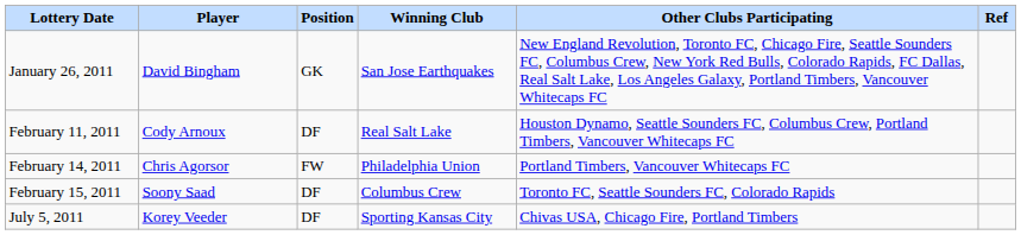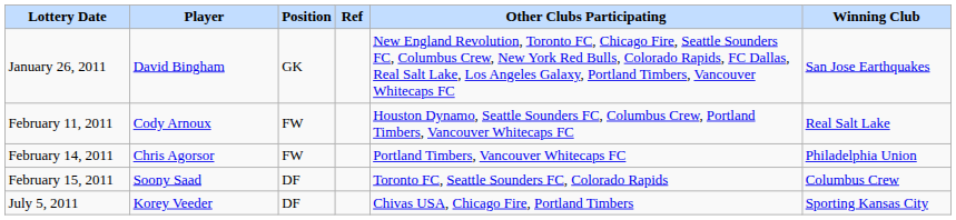columns swapped: Winning Club <-> Ref
February 11, 2011 | Position: DF -> FW
